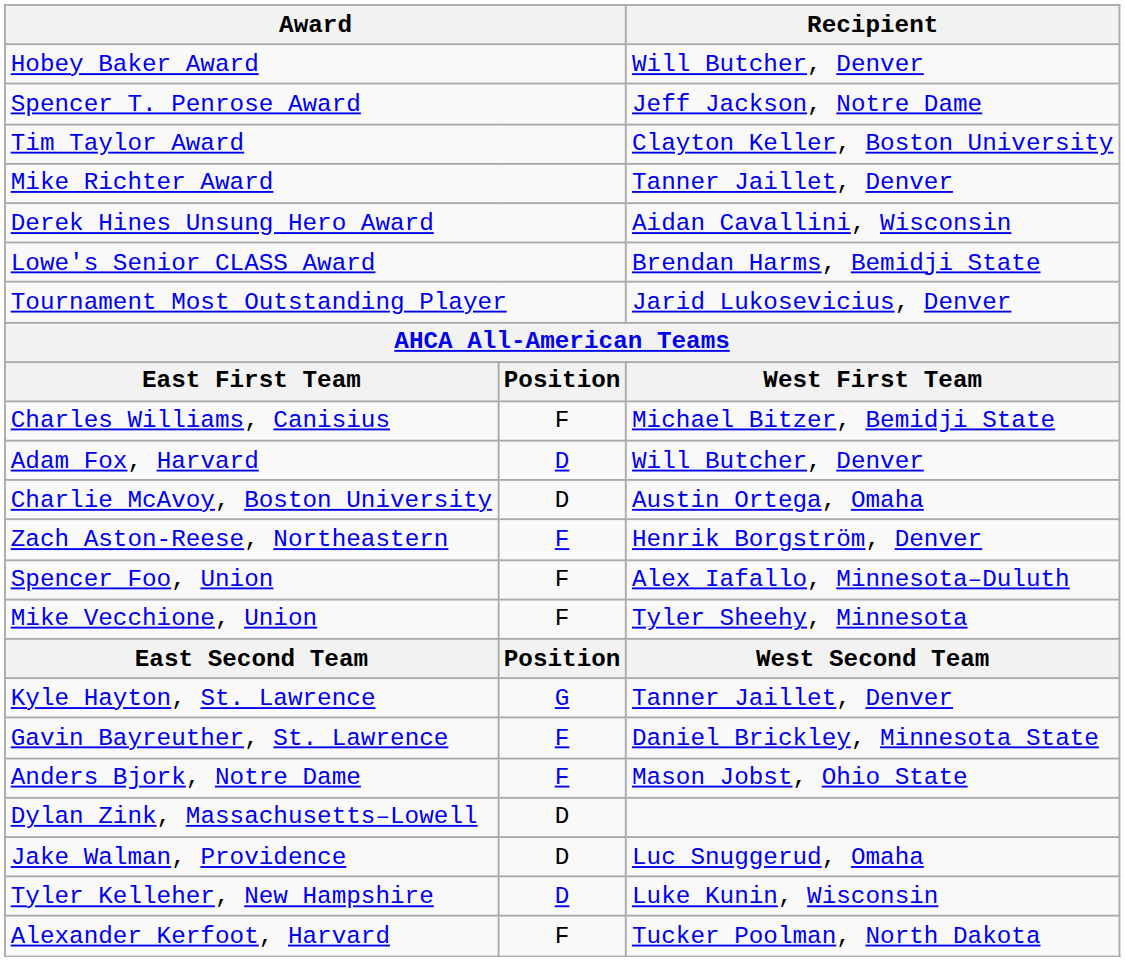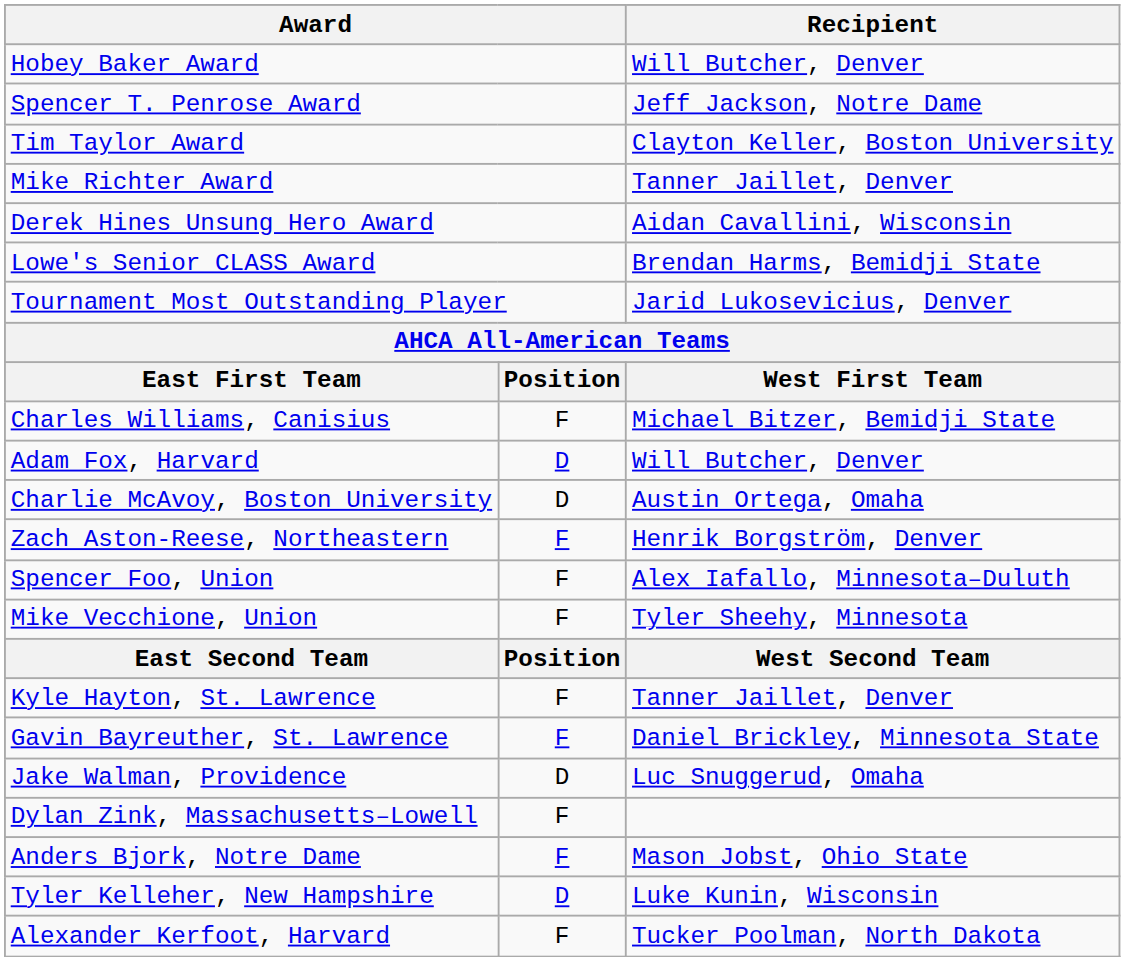Kyle Hayton, St. Lawrence | column 2: G -> F
rows swapped: Jake Walman, Providence <-> Anders Bjork, Notre Dame
Dylan Zink, Massachusetts–Lowell | column 2: D -> F
